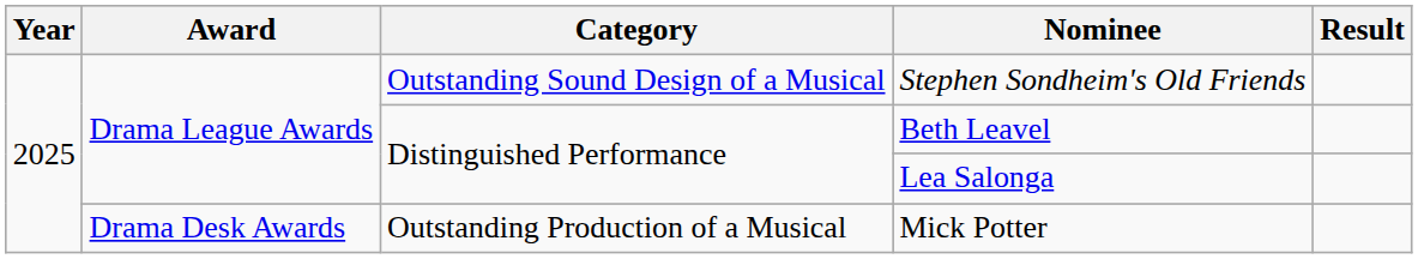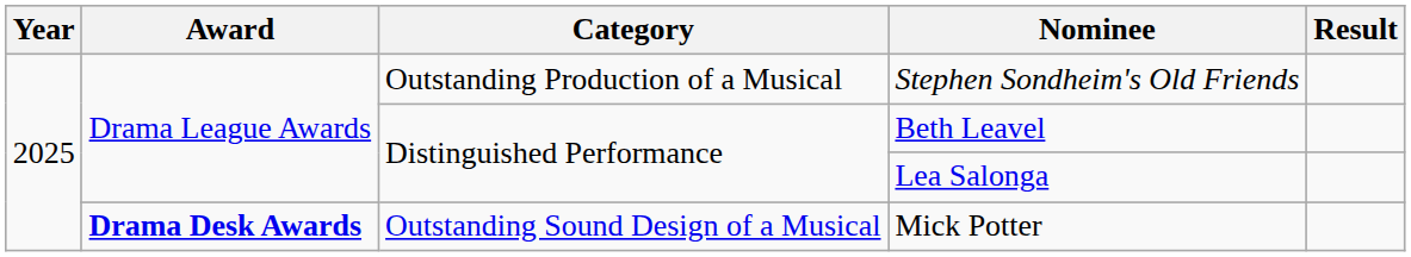Stephen Sondheim's Old Friends | Category: Outstanding Sound Design of a Musical -> Outstanding Production of a Musical
Mick Potter | Award: normal -> bold
Mick Potter | Category: Outstanding Production of a Musical -> Outstanding Sound Design of a Musical
